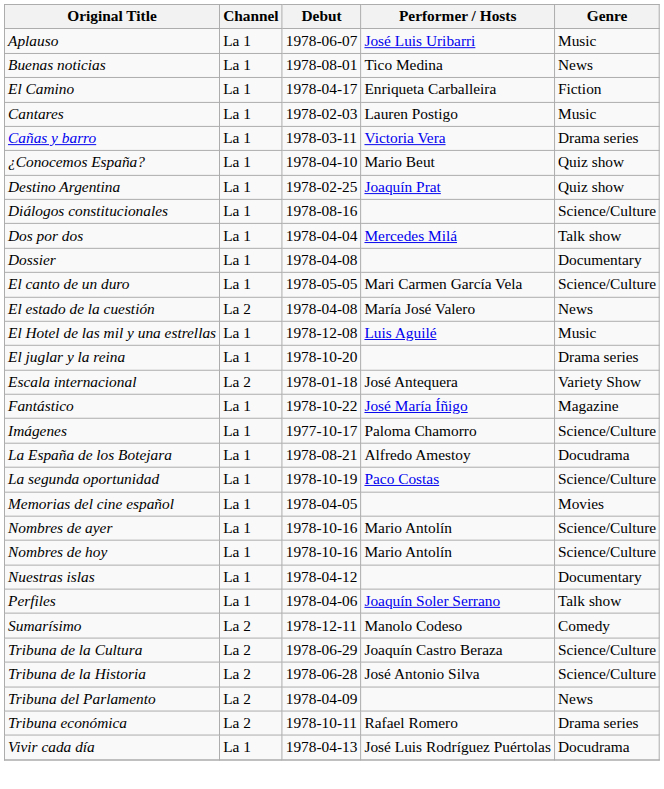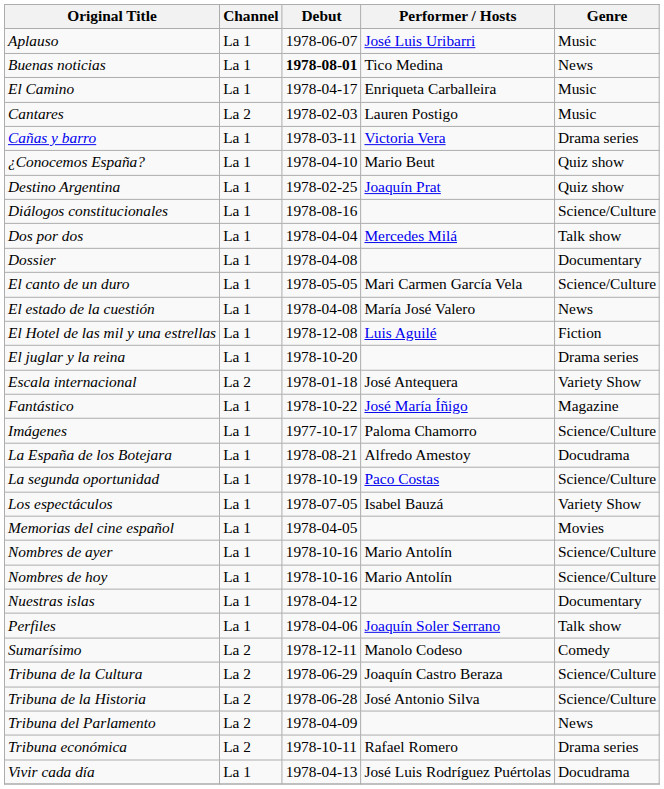Buenas noticias | Debut: normal -> bold
El Camino | Genre: Fiction -> Music
Cantares | Channel: La 1 -> La 2
El estado de la cuestión | Channel: La 2 -> La 1
El Hotel de las mil y una estrellas | Genre: Music -> Fiction
+ row: Los espectáculos | La 1 | 1978-07-05 | Isabel Bauzá | Variety Show
